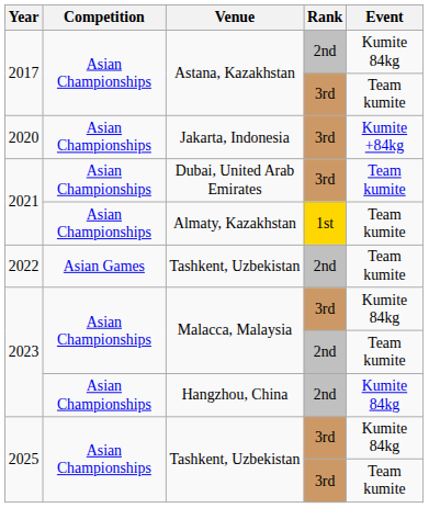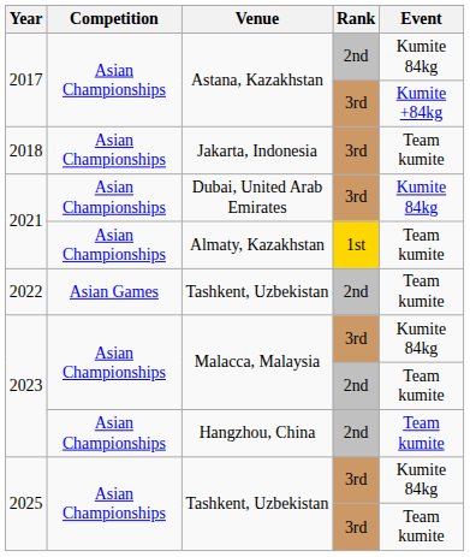Astana, Kazakhstan / 3rd | Event: Team kumite -> Kumite +84kg
Jakarta, Indonesia | Year: 2020 -> 2018
Jakarta, Indonesia | Event: Kumite +84kg -> Team kumite
Dubai, United Arab Emirates | Event: Team kumite -> Kumite 84kg
Hangzhou, China | Event: Kumite 84kg -> Team kumite
